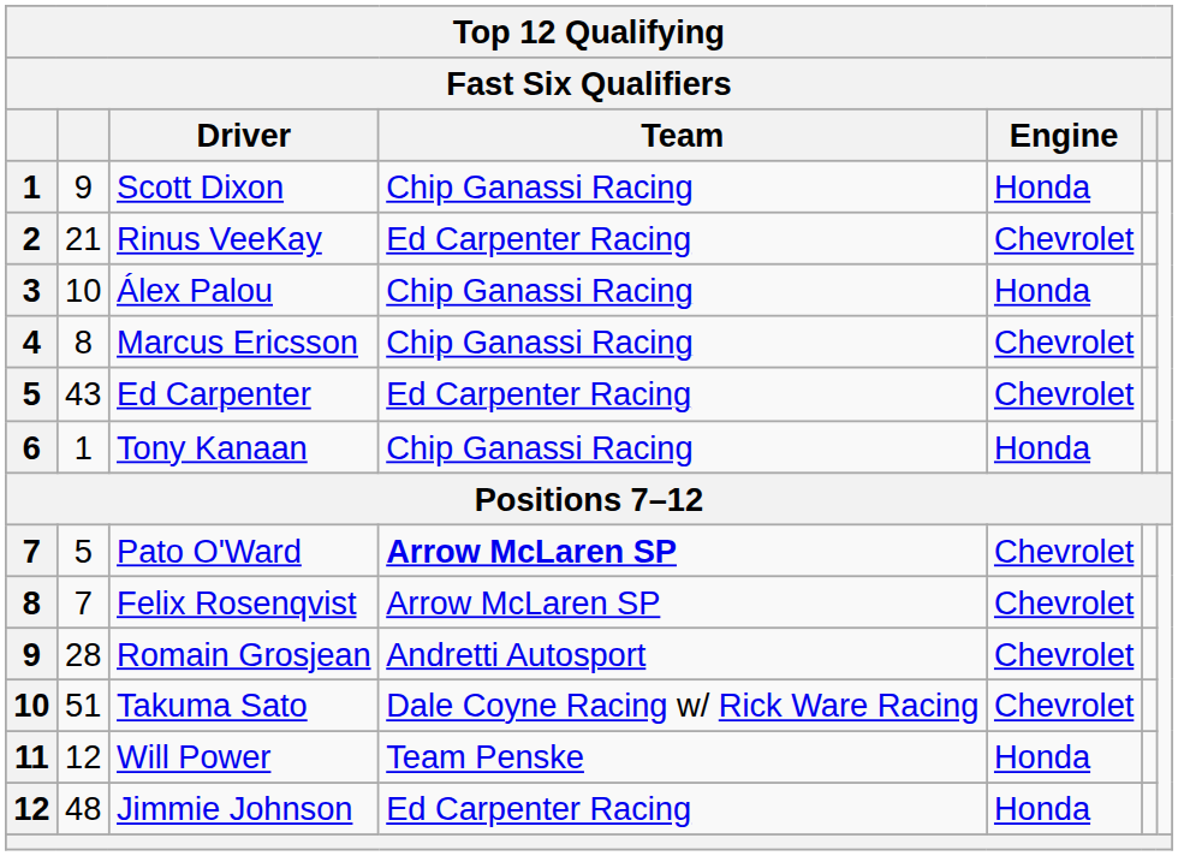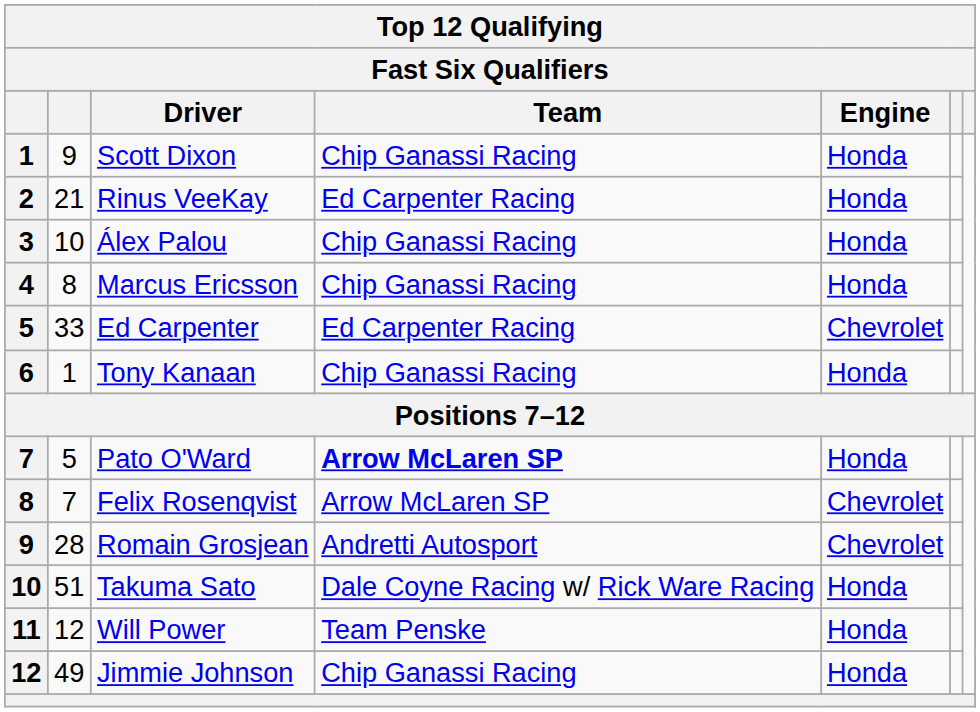Rinus VeeKay | Engine: Chevrolet -> Honda
Marcus Ericsson | Engine: Chevrolet -> Honda
Ed Carpenter | column 2: 43 -> 33
Pato O'Ward | Engine: Chevrolet -> Honda
Takuma Sato | Engine: Chevrolet -> Honda
Jimmie Johnson | column 2: 48 -> 49
Jimmie Johnson | Team: Ed Carpenter Racing -> Chip Ganassi Racing
